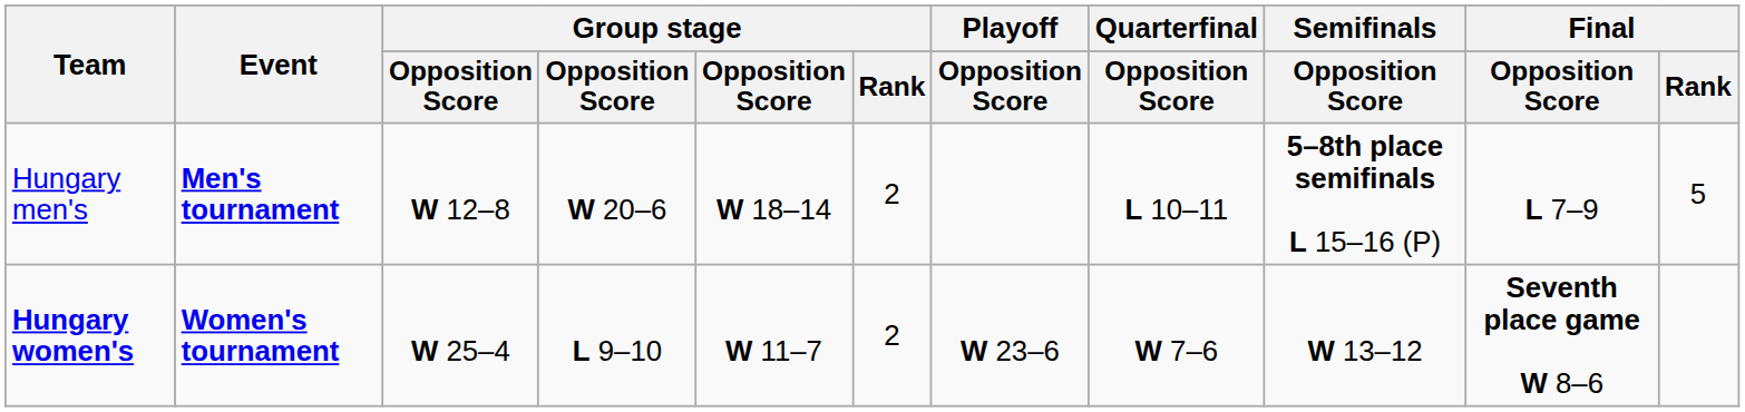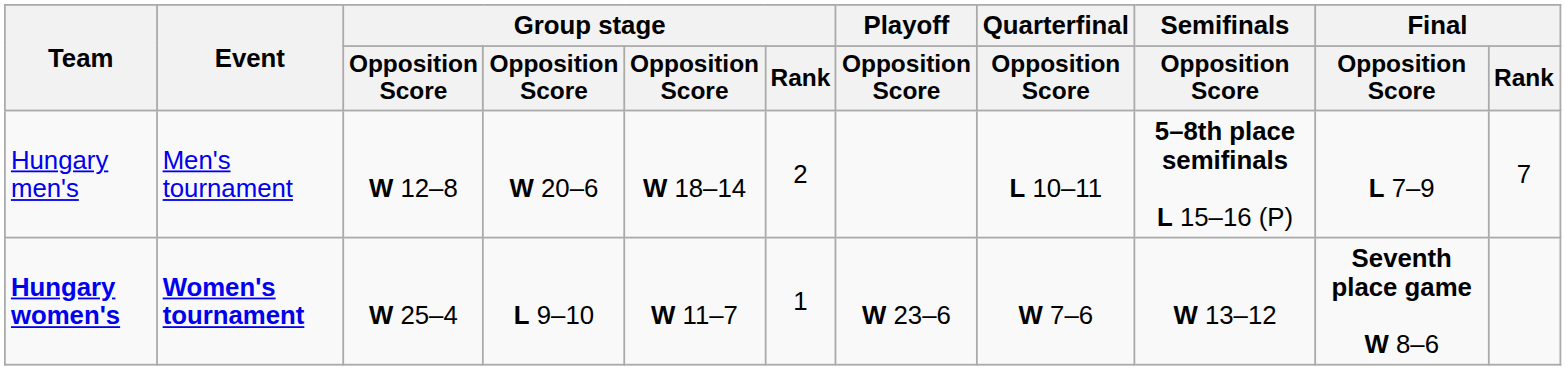Hungary men's | Event: bold -> normal
Hungary men's | Final / Rank: 5 -> 7
Hungary women's | Group stage / Rank: 2 -> 1
